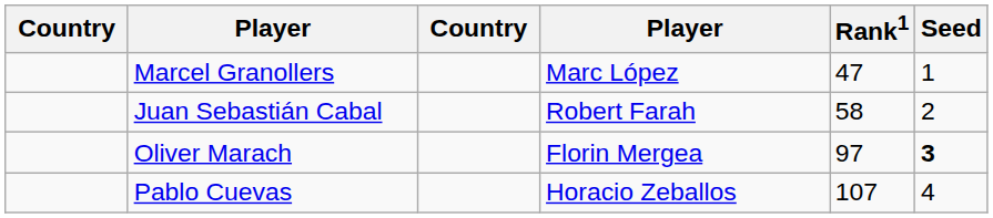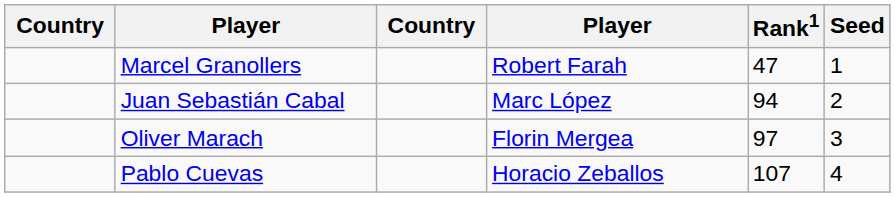Marcel Granollers | column 4: Marc López -> Robert Farah
Juan Sebastián Cabal | column 4: Robert Farah -> Marc López
Juan Sebastián Cabal | Rank1: 58 -> 94
Oliver Marach | Seed: bold -> normal
